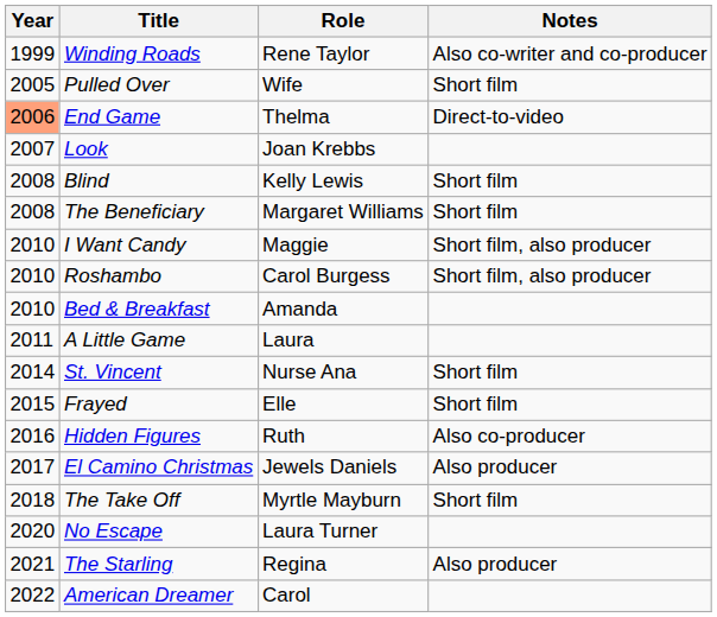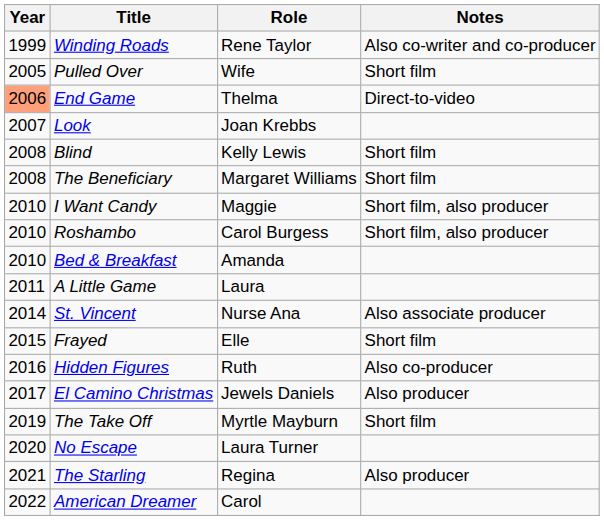St. Vincent | Notes: Short film -> Also associate producer
The Take Off | Year: 2018 -> 2019
